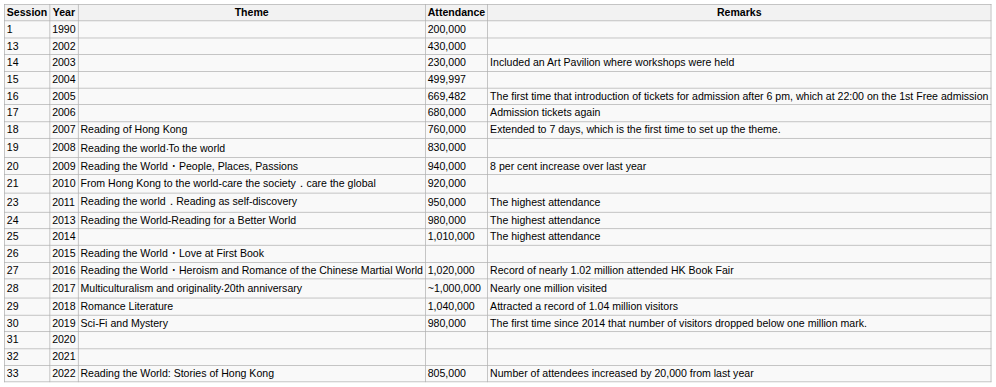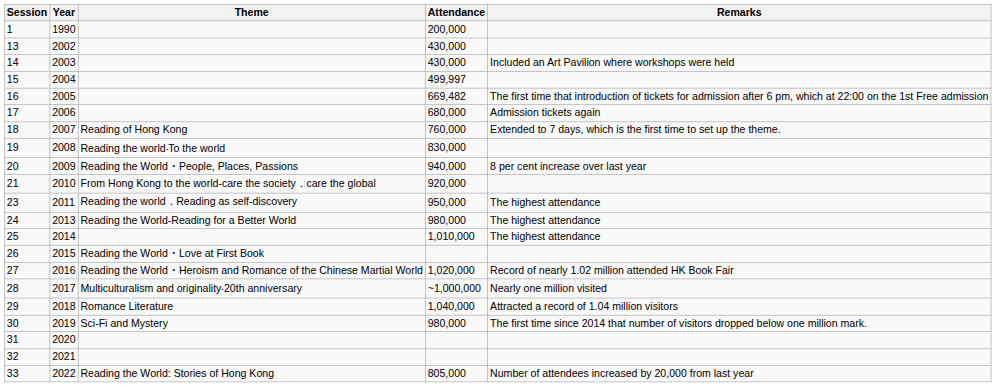14 | Attendance: 230,000 -> 430,000
